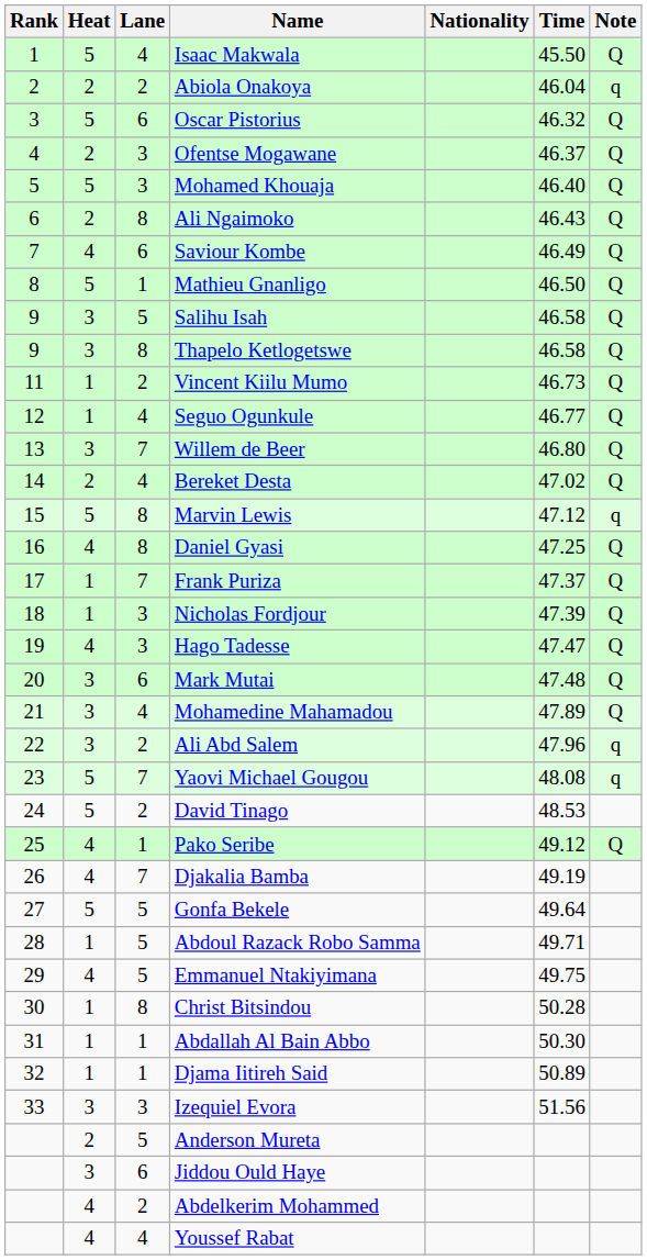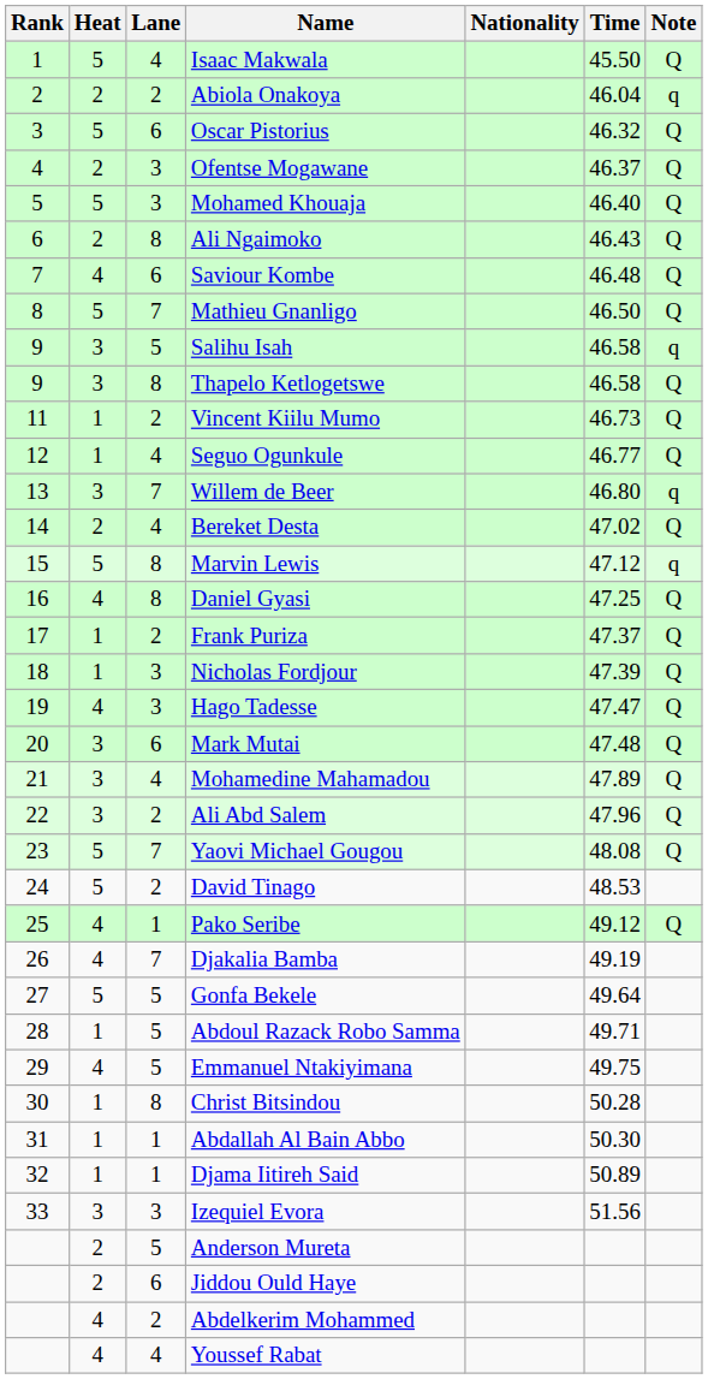Saviour Kombe | Time: 46.49 -> 46.48
Mathieu Gnanligo | Lane: 1 -> 7
Salihu Isah | Note: Q -> q
Willem de Beer | Note: Q -> q
Frank Puriza | Lane: 7 -> 2
Ali Abd Salem | Note: q -> Q
Yaovi Michael Gougou | Note: q -> Q
Jiddou Ould Haye | Heat: 3 -> 2
